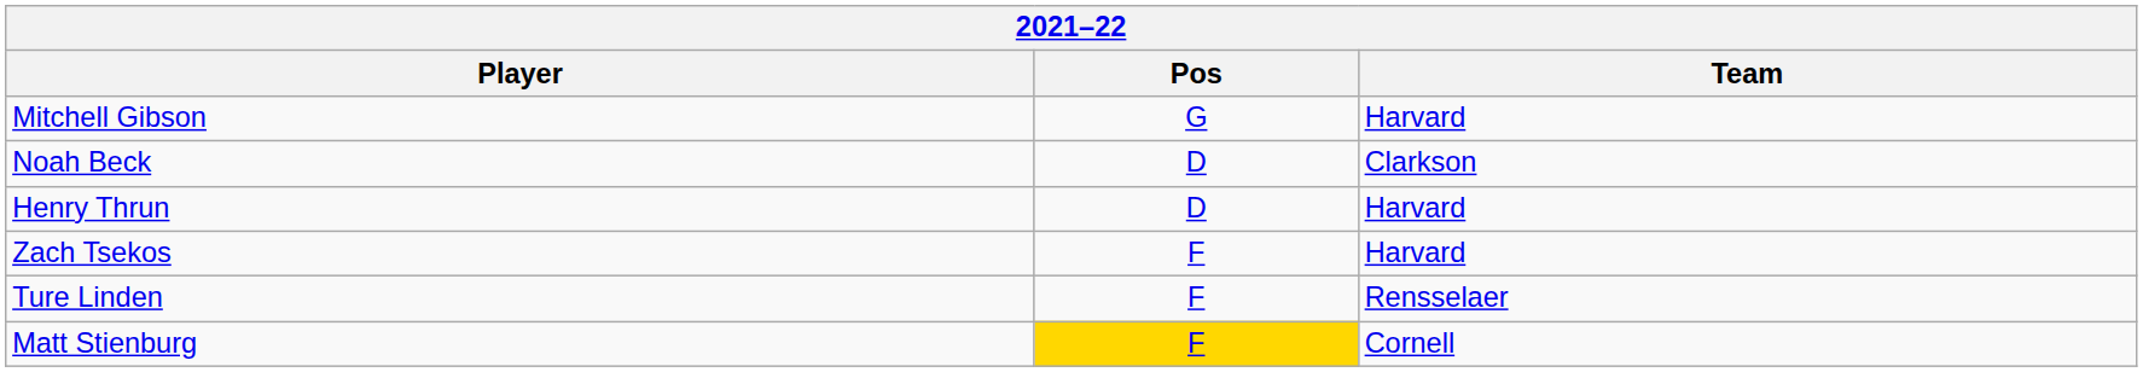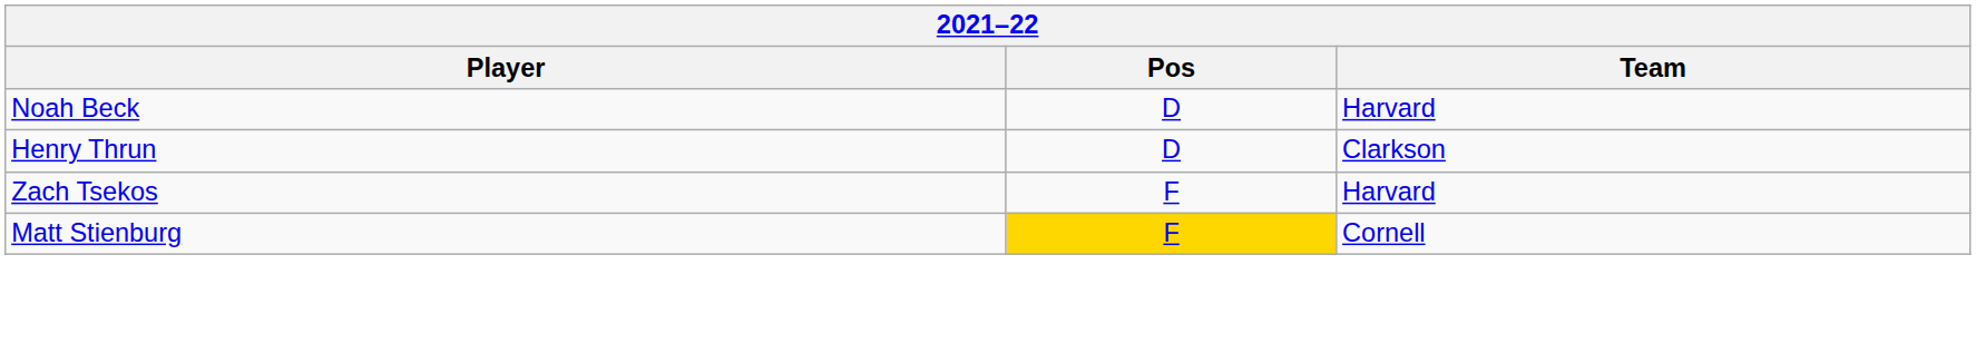- row: Mitchell Gibson | G | Harvard
Noah Beck | Team: Clarkson -> Harvard
Henry Thrun | Team: Harvard -> Clarkson
- row: Ture Linden | F | Rensselaer
